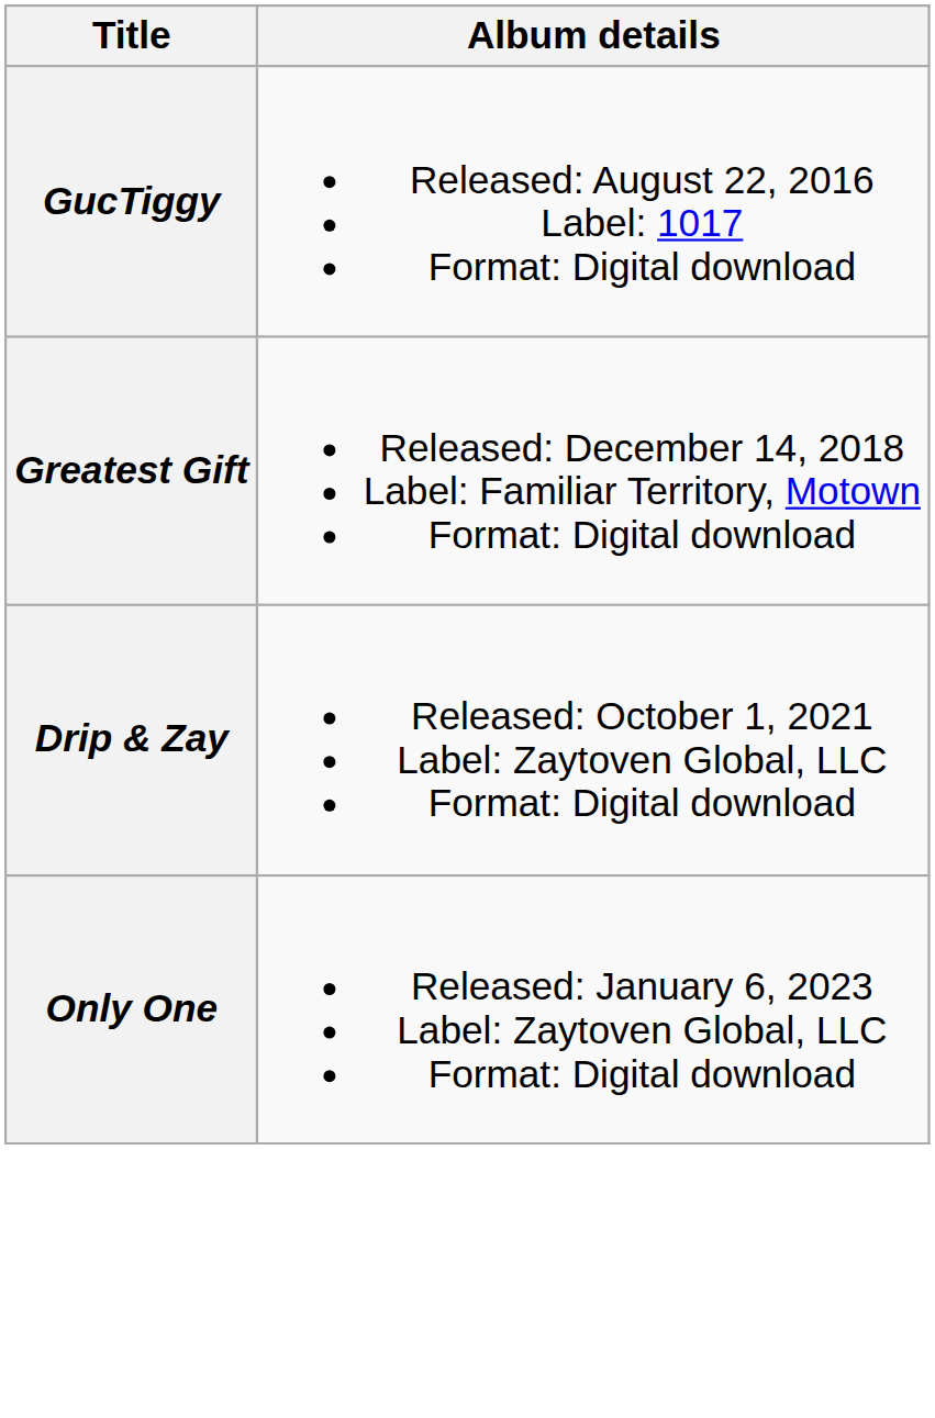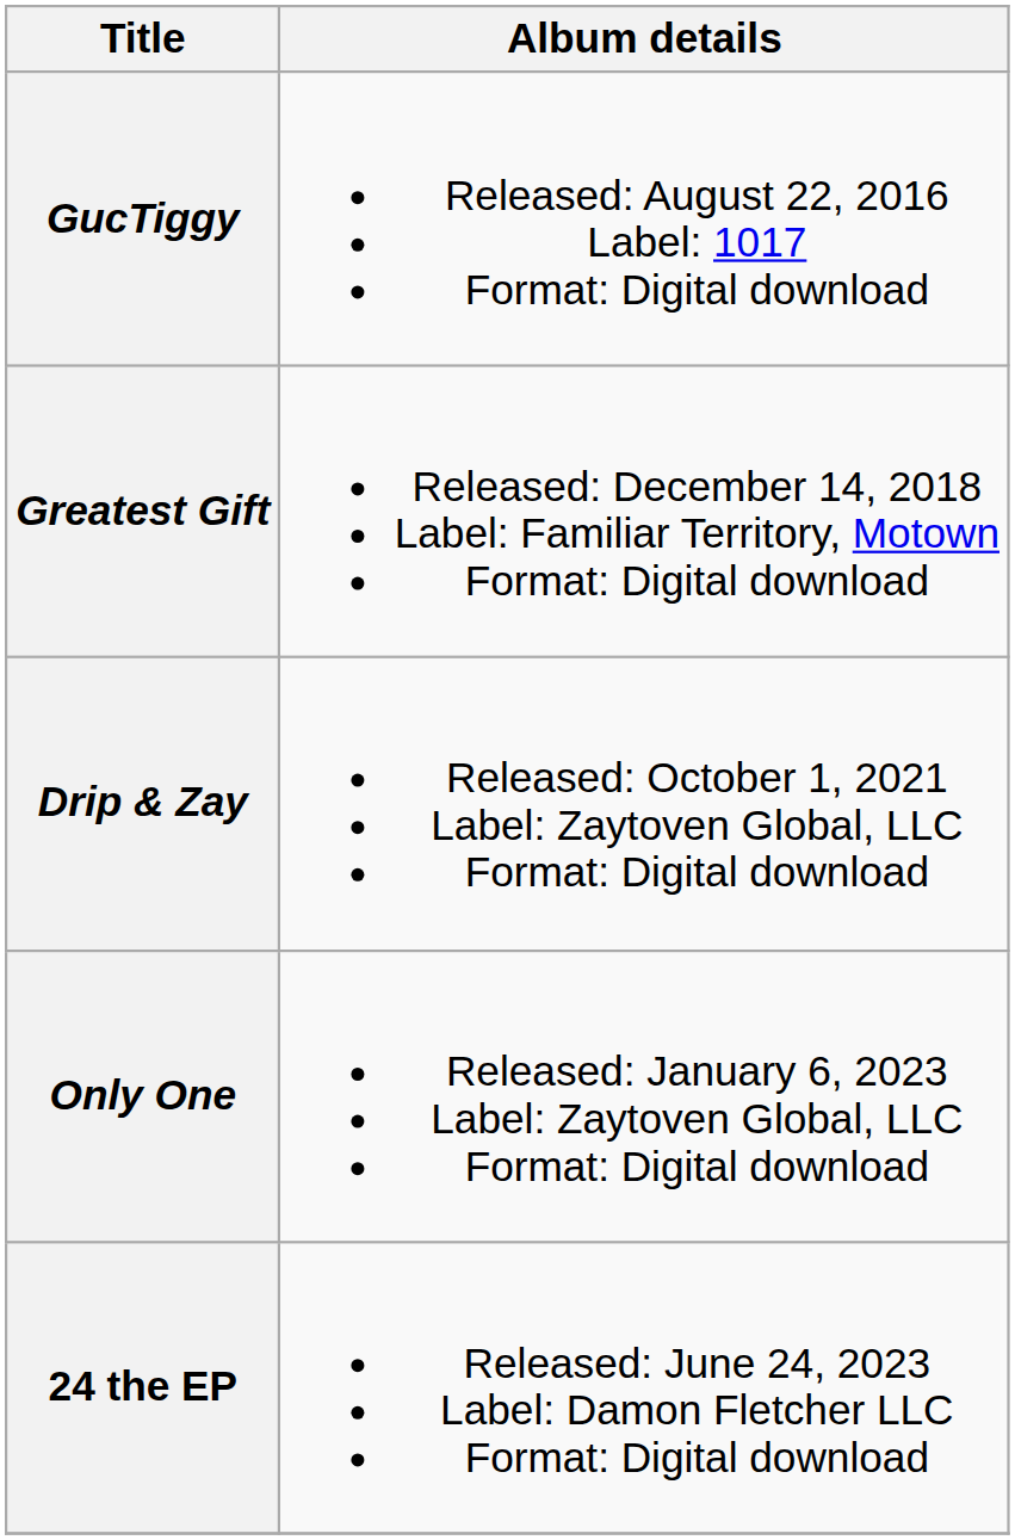+ row: 24 the EP | Released: June 24, 2023 Label: Damon Fletcher LLC Format: Digital download
